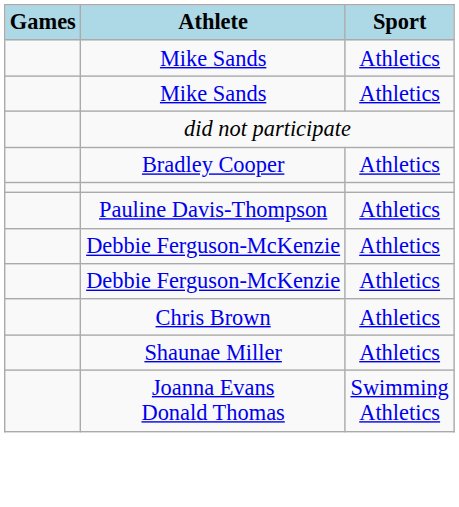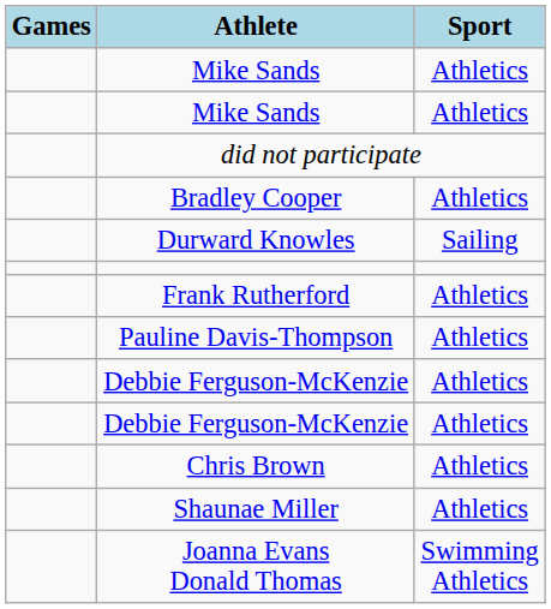+ row: Durward Knowles | Sailing
+ row: Frank Rutherford | Athletics
